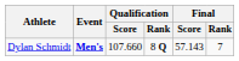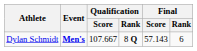Dylan Schmidt | Qualification / Score: 107.660 -> 107.667
Dylan Schmidt | Final / Rank: 7 -> 6
